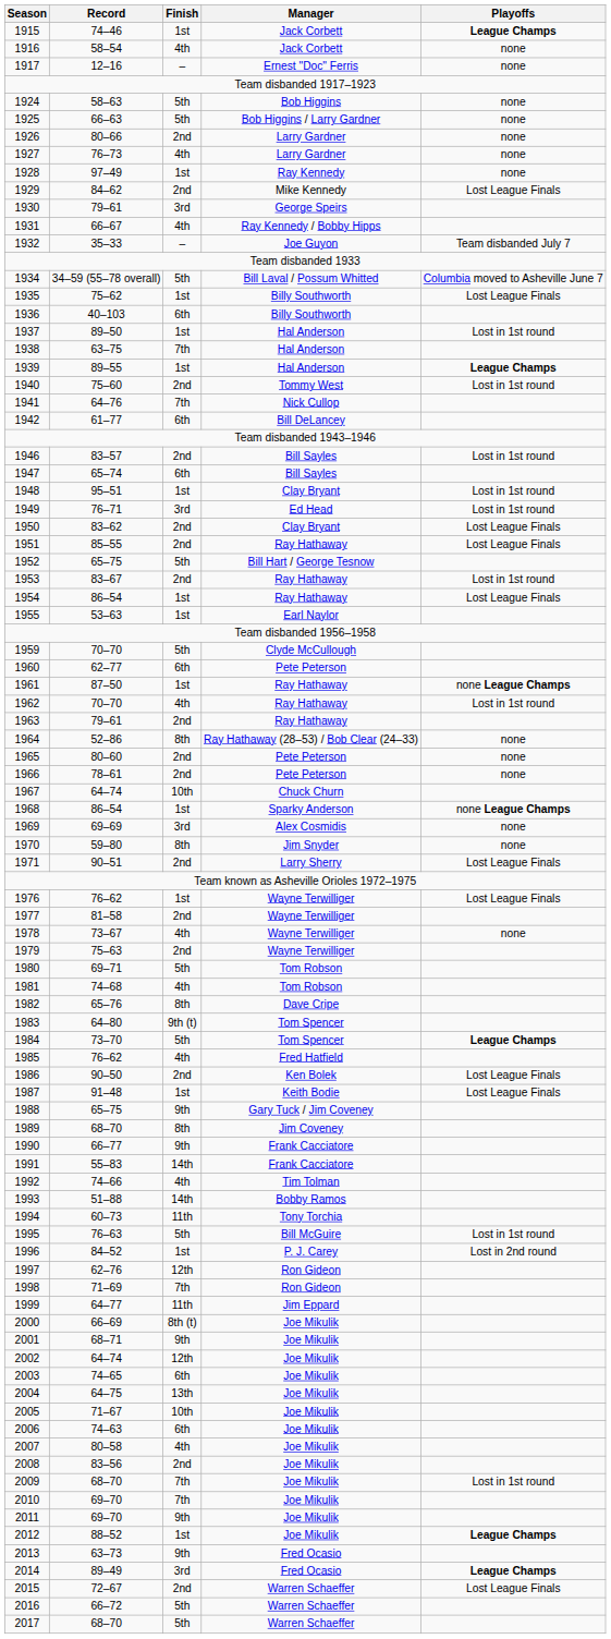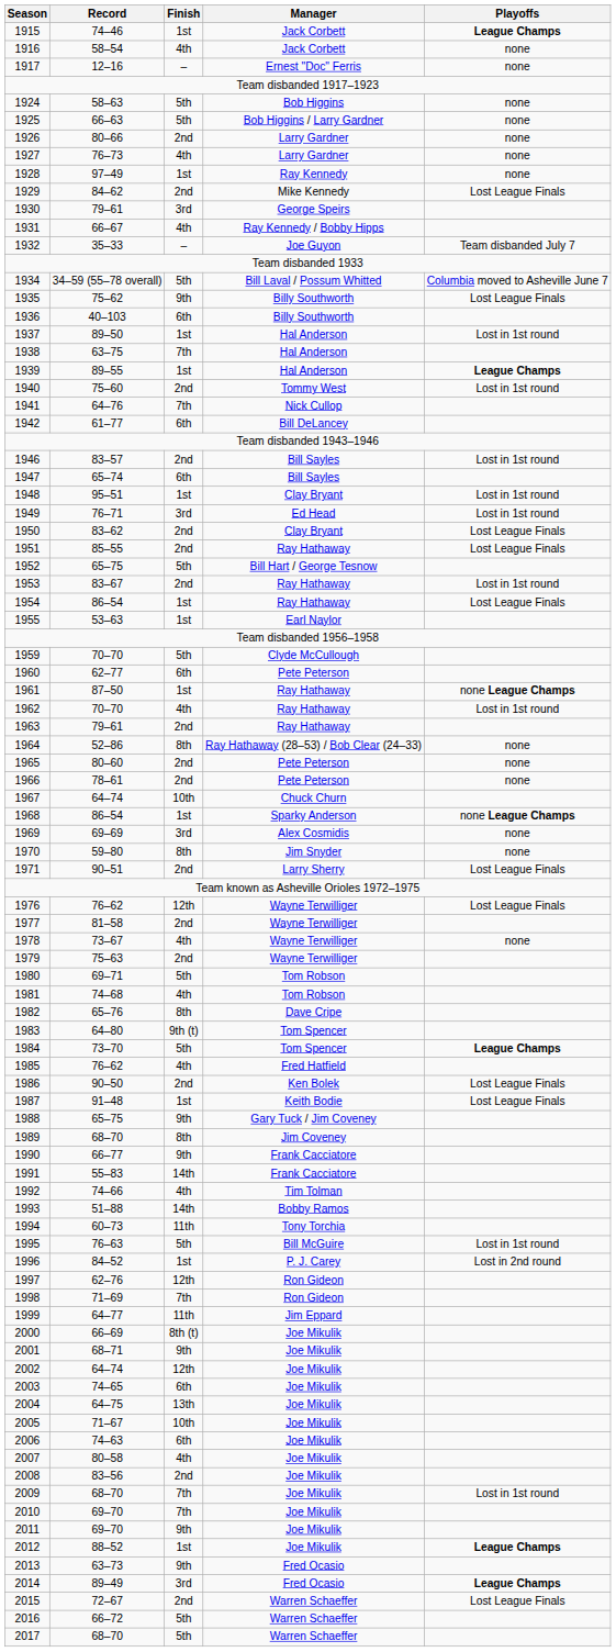1935 | Finish: 1st -> 9th
1976 | Finish: 1st -> 12th
